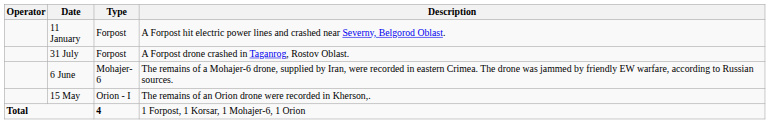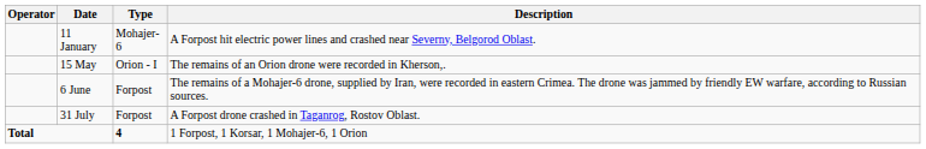11 January | Type: Forpost -> Mohajer-6
rows swapped: 15 May <-> 31 July
6 June | Type: Mohajer-6 -> Forpost
